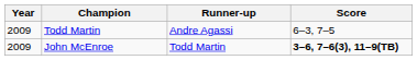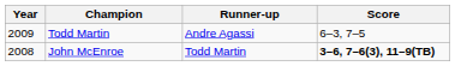John McEnroe | Year: 2009 -> 2008
